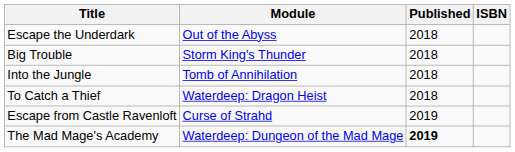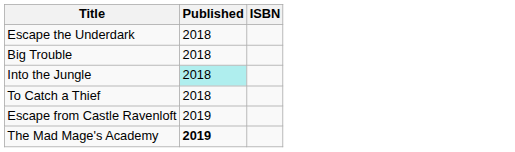- column: Module | Out of the Abyss | Storm King's Thunder | Tomb of Annihilation | Waterdeep: Dragon Heist | Curse of Strahd | Waterdeep: Dungeon of the Mad Mage
Into the Jungle | Published: no background -> paleturquoise background
